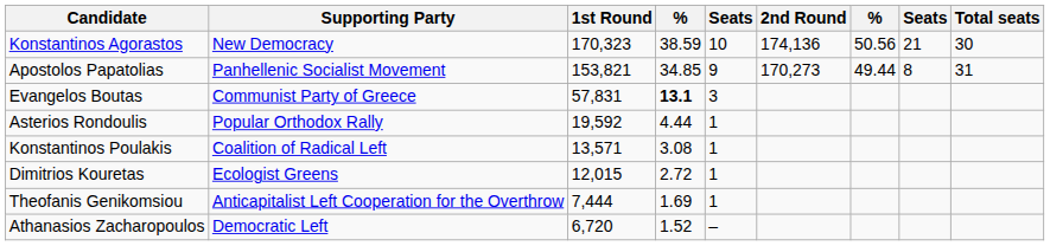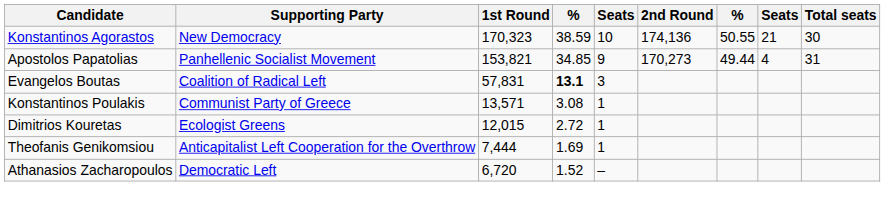Konstantinos Agorastos | column 7: 50.56 -> 50.55
Apostolos Papatolias | column 8: 8 -> 4
Evangelos Boutas | Supporting Party: Communist Party of Greece -> Coalition of Radical Left
- row: Asterios Rondoulis | Popular Orthodox Rally | 19,592 | 4.44 | 1
Konstantinos Poulakis | Supporting Party: Coalition of Radical Left -> Communist Party of Greece
